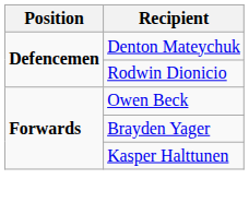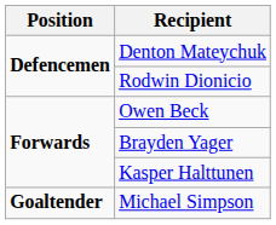+ row: Goaltender | Michael Simpson
